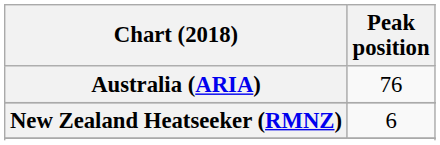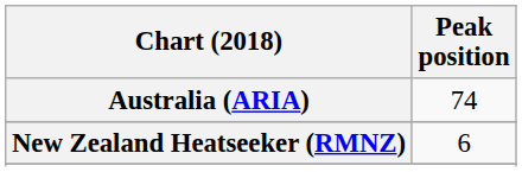Australia (ARIA) | Peak position: 76 -> 74
